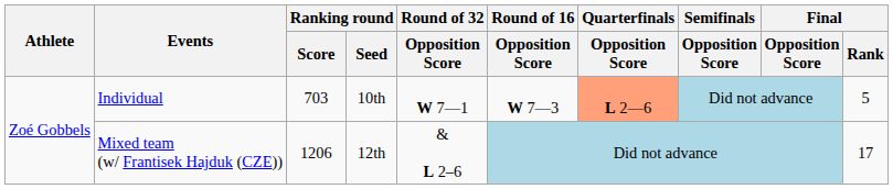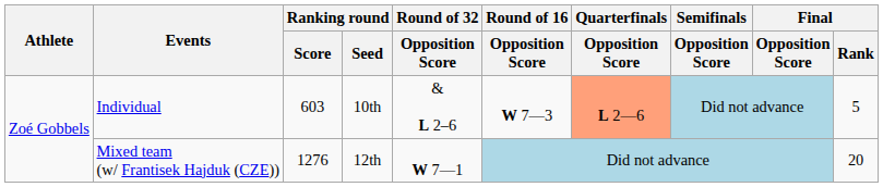Individual | Ranking round / Score: 703 -> 603
Individual | Round of 32 / Opposition Score: W 7—1 -> & L 2–6
Mixed team (w/ Frantisek Hajduk (CZE)) | Ranking round / Score: 1206 -> 1276
Mixed team (w/ Frantisek Hajduk (CZE)) | Round of 32 / Opposition Score: & L 2–6 -> W 7—1
Mixed team (w/ Frantisek Hajduk (CZE)) | Final / Rank: 17 -> 20
